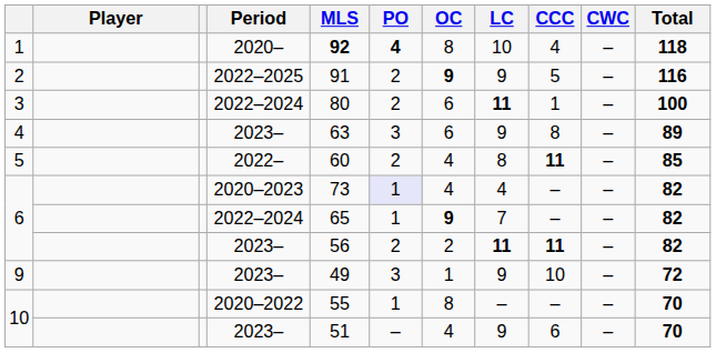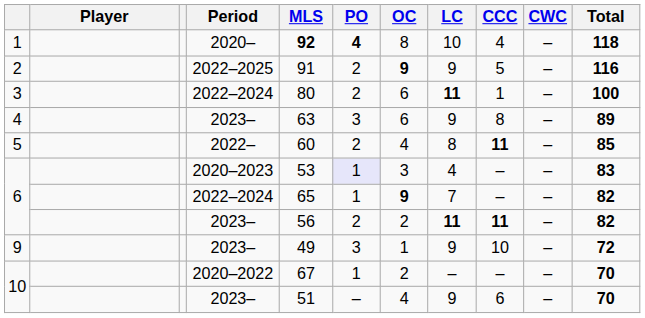6 / 2020–2023 | MLS: 73 -> 53
6 / 2020–2023 | OC: 4 -> 3
6 / 2020–2023 | Total: 82 -> 83
10 / 2020–2022 | MLS: 55 -> 67
10 / 2020–2022 | OC: 8 -> 2
